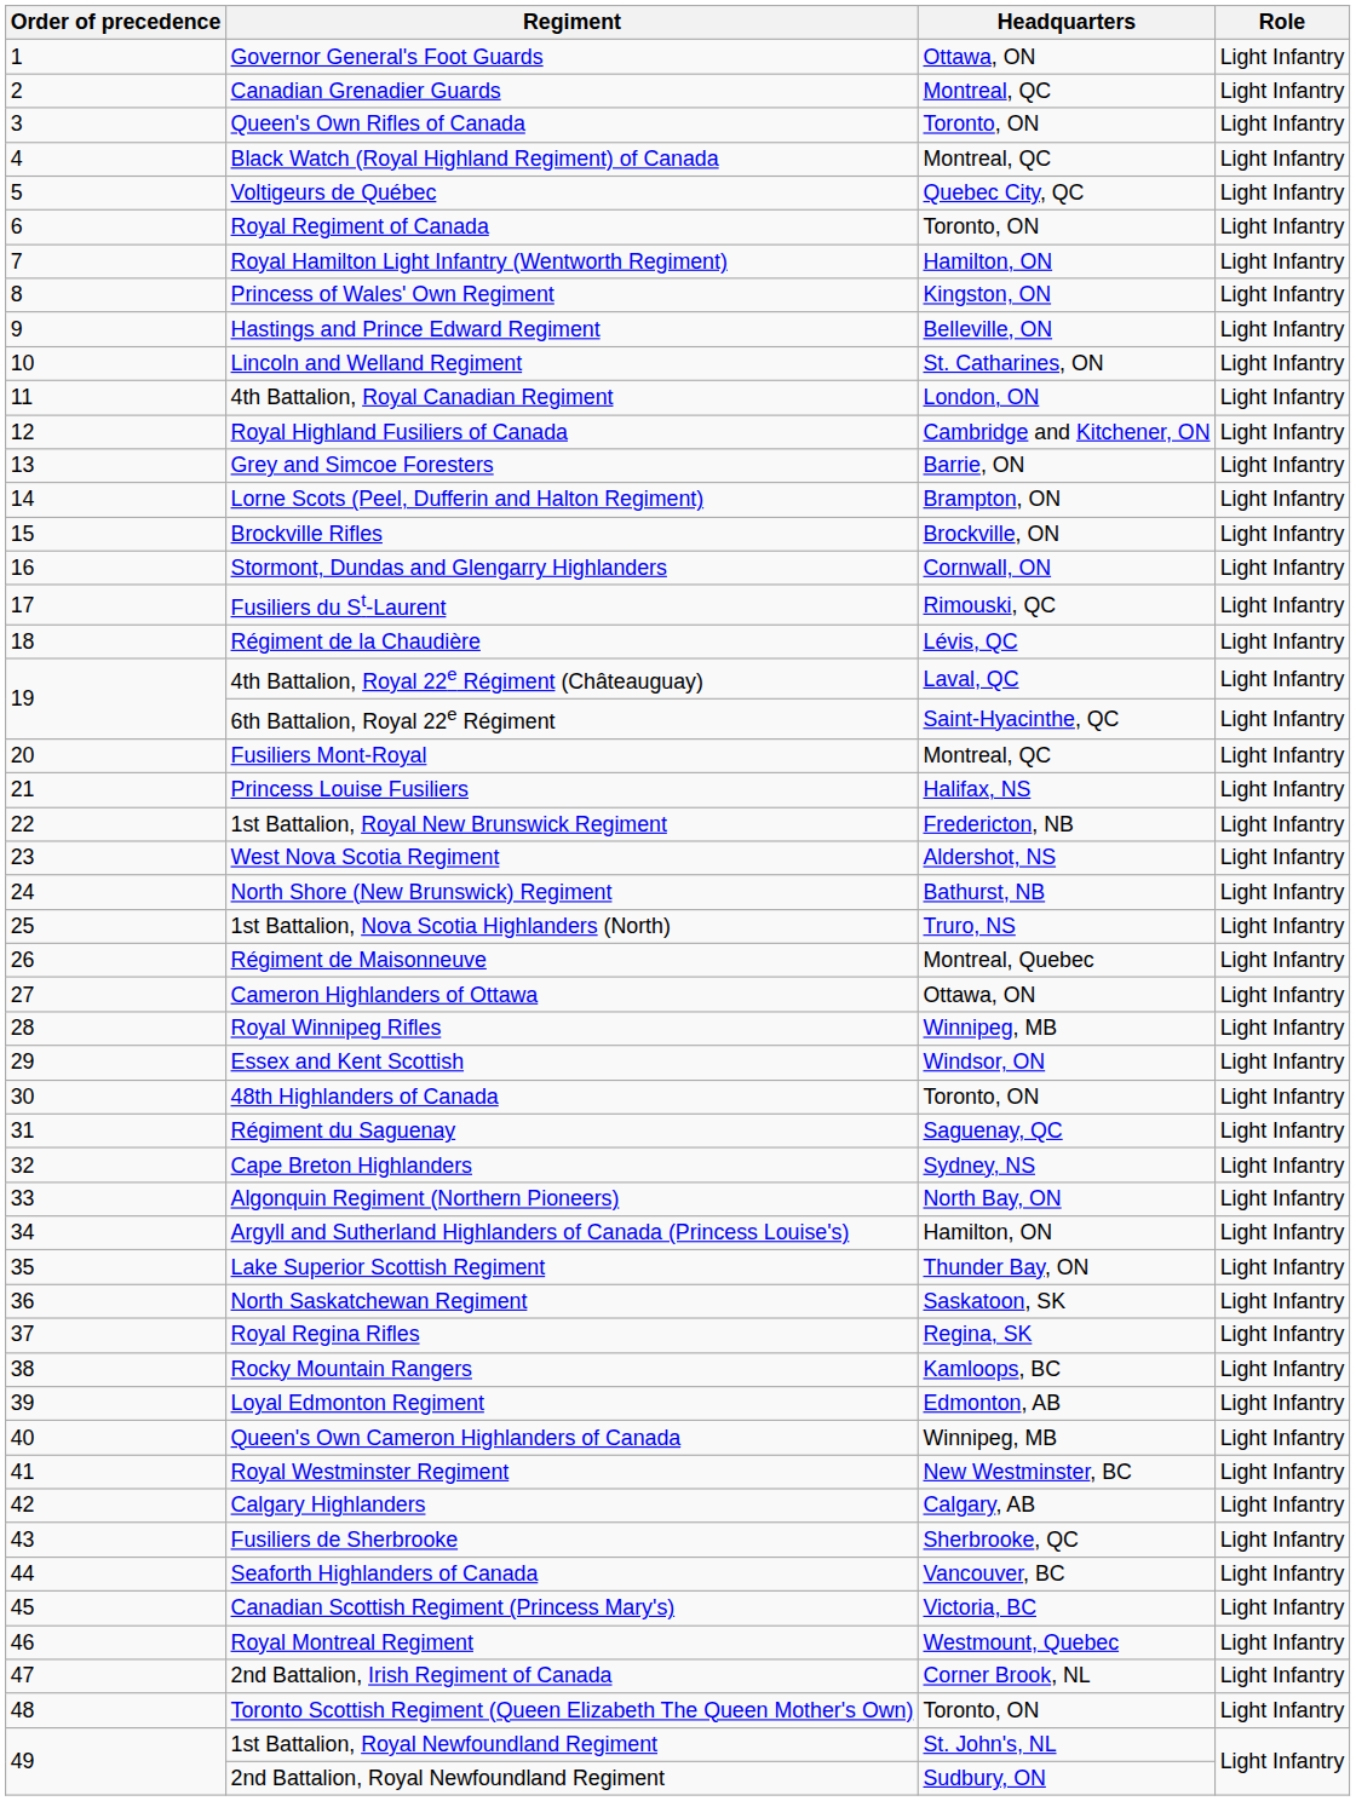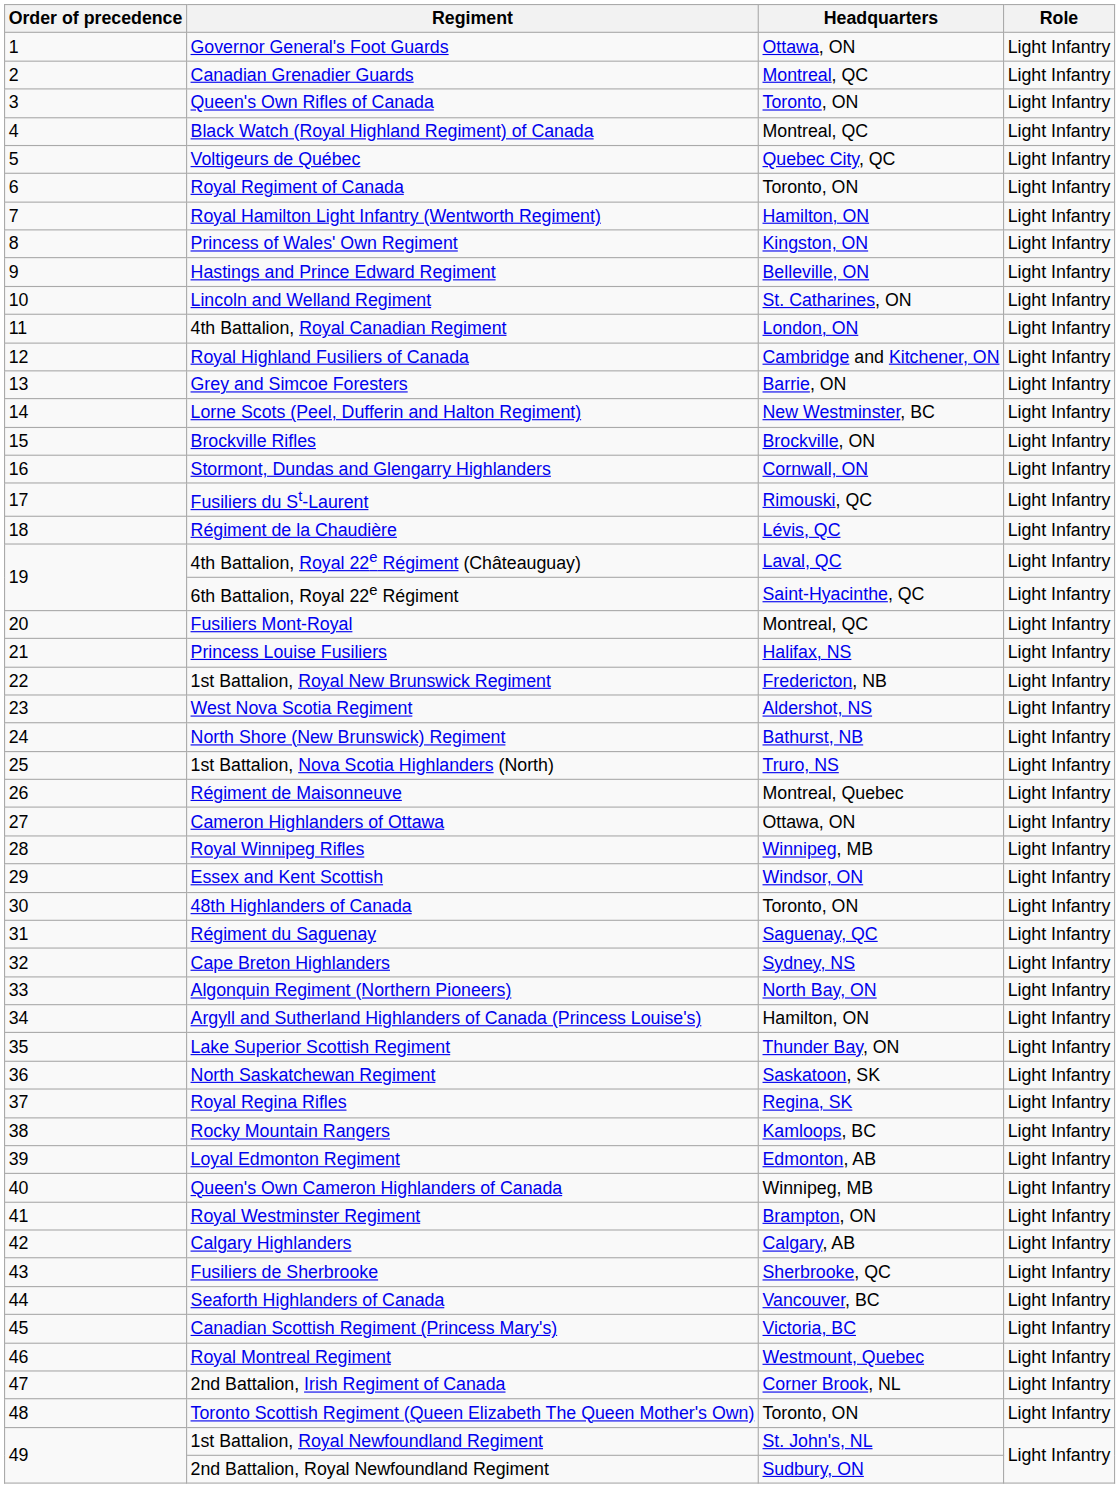Lorne Scots (Peel, Dufferin and Halton Regiment) | Headquarters: Brampton, ON -> New Westminster, BC
Royal Westminster Regiment | Headquarters: New Westminster, BC -> Brampton, ON
